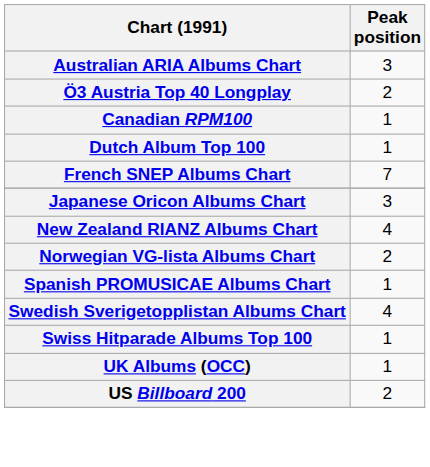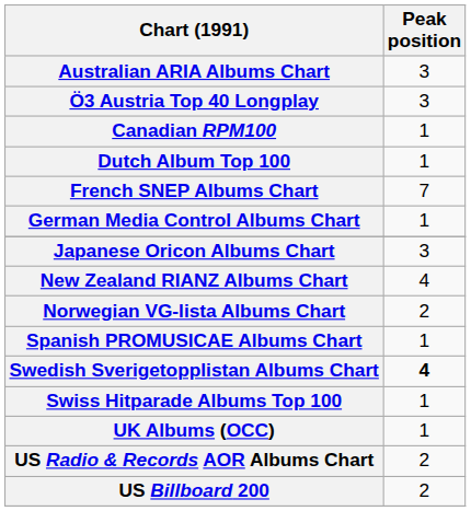Ö3 Austria Top 40 Longplay | Peak position: 2 -> 3
+ row: German Media Control Albums Chart | 1
Swedish Sverigetopplistan Albums Chart | Peak position: normal -> bold
+ row: US Radio & Records AOR Albums Chart | 2
